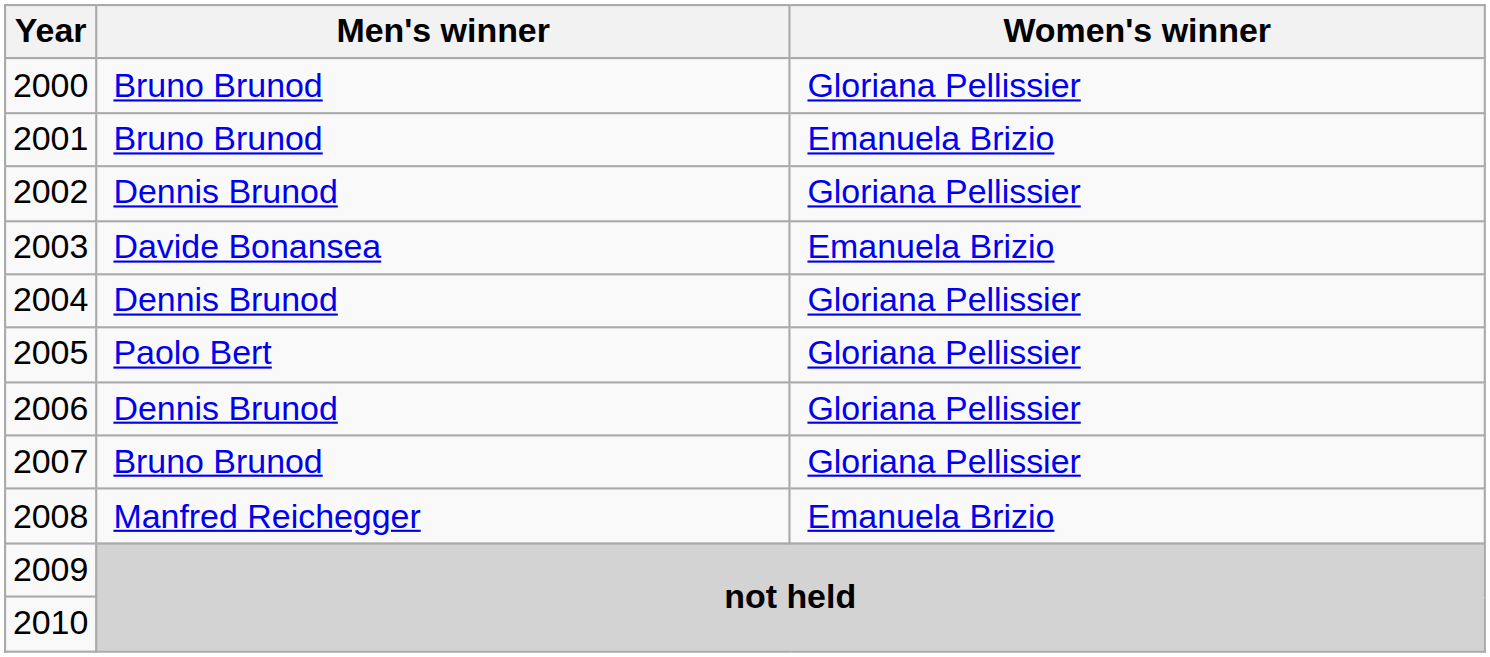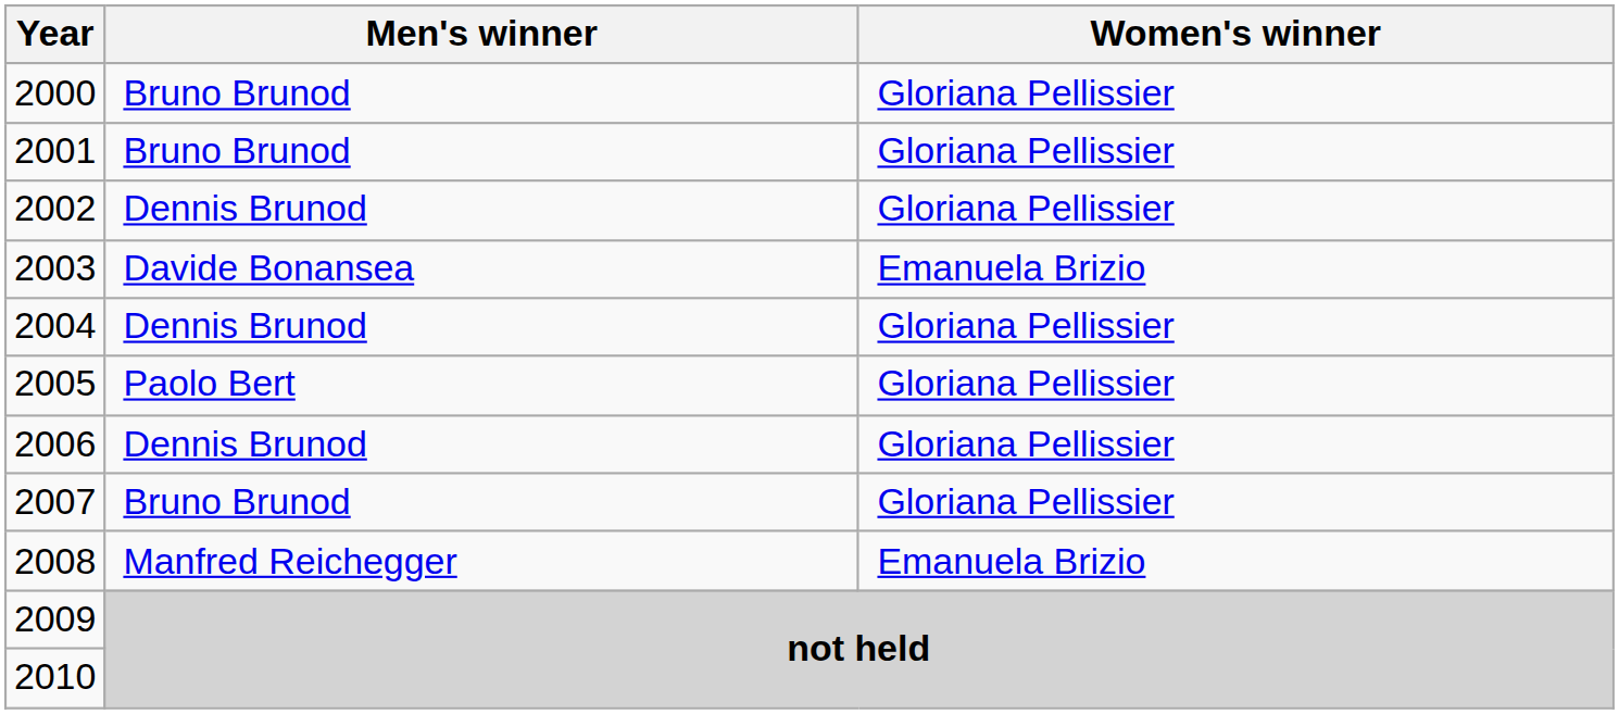2001 | Women's winner: Emanuela Brizio -> Gloriana Pellissier
